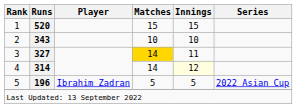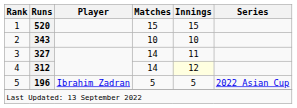3 | Matches: gold background -> no background
4 | Runs: 314 -> 312
